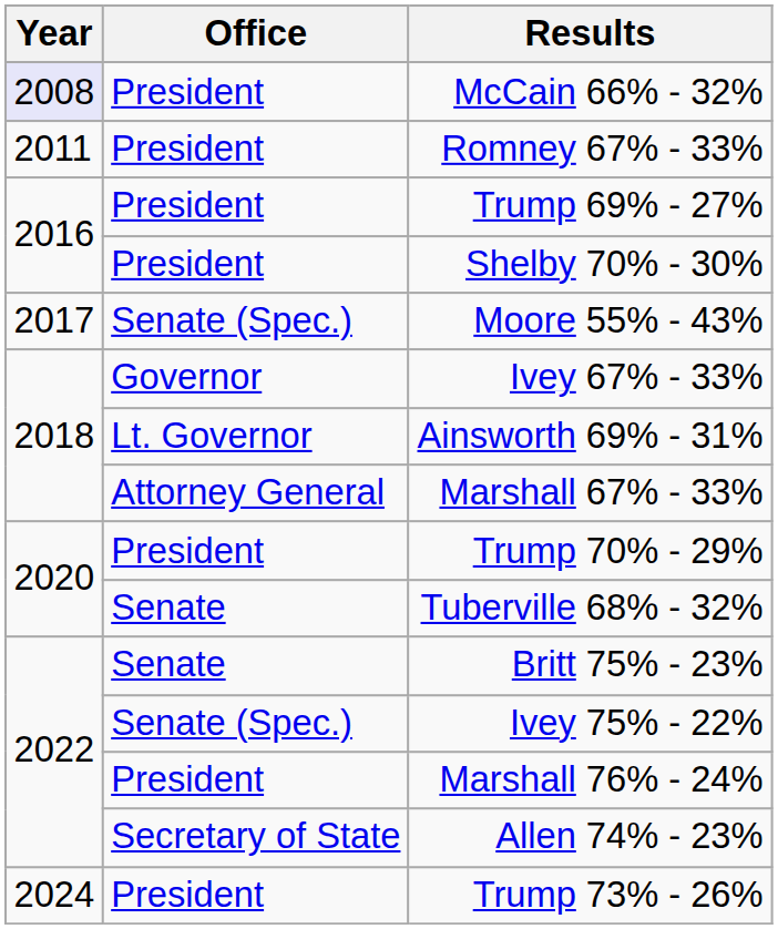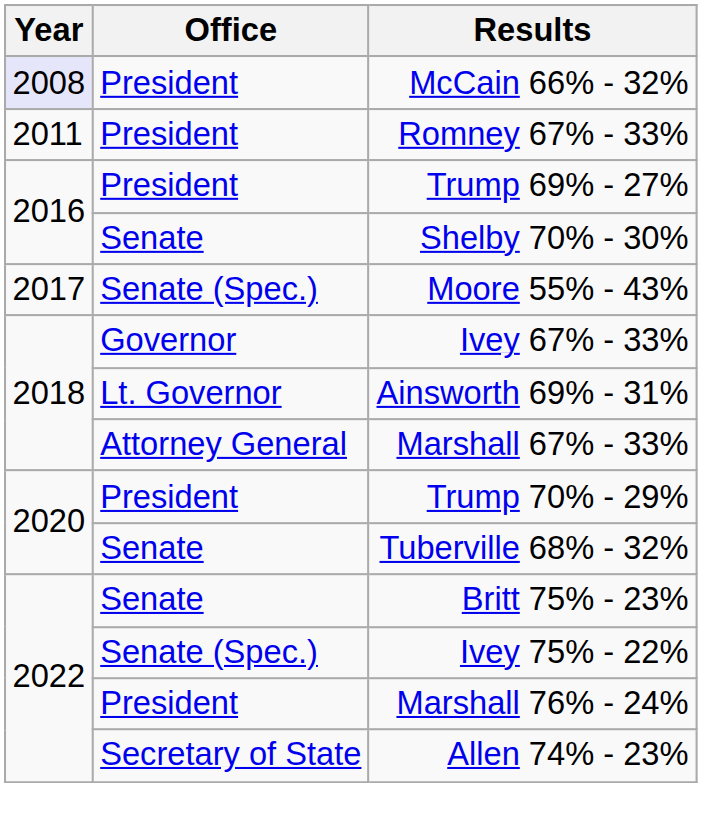Shelby 70% - 30% | Office: President -> Senate
- row: 2024 | President | Trump 73% - 26%
